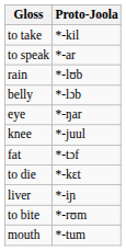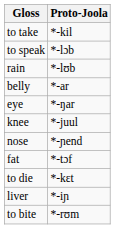to speak | Proto-Joola: *-ar -> *-lɔb
belly | Proto-Joola: *-lɔb -> *-ar
+ row: nose | *-ɲend
- row: mouth | *-tum
